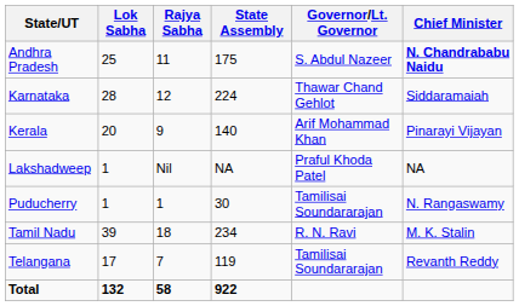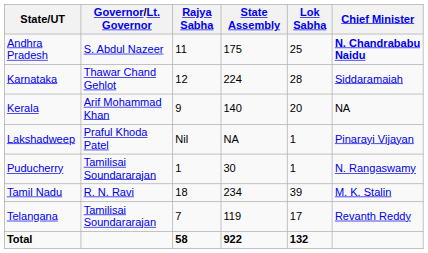columns swapped: Lok Sabha <-> Governor/Lt. Governor
Kerala | Chief Minister: Pinarayi Vijayan -> NA
Lakshadweep | Chief Minister: NA -> Pinarayi Vijayan
